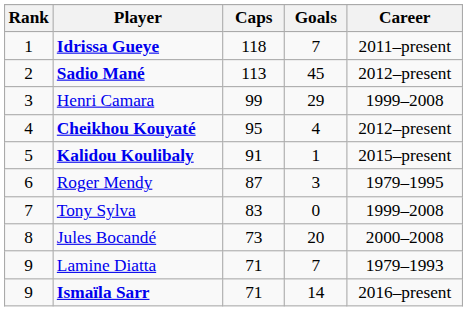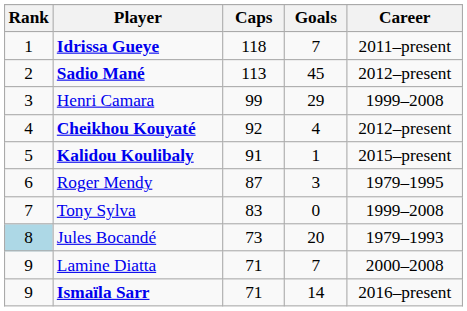Cheikhou Kouyaté | Caps: 95 -> 92
Jules Bocandé | Rank: no background -> lightblue background
Jules Bocandé | Career: 2000–2008 -> 1979–1993
Lamine Diatta | Career: 1979–1993 -> 2000–2008
